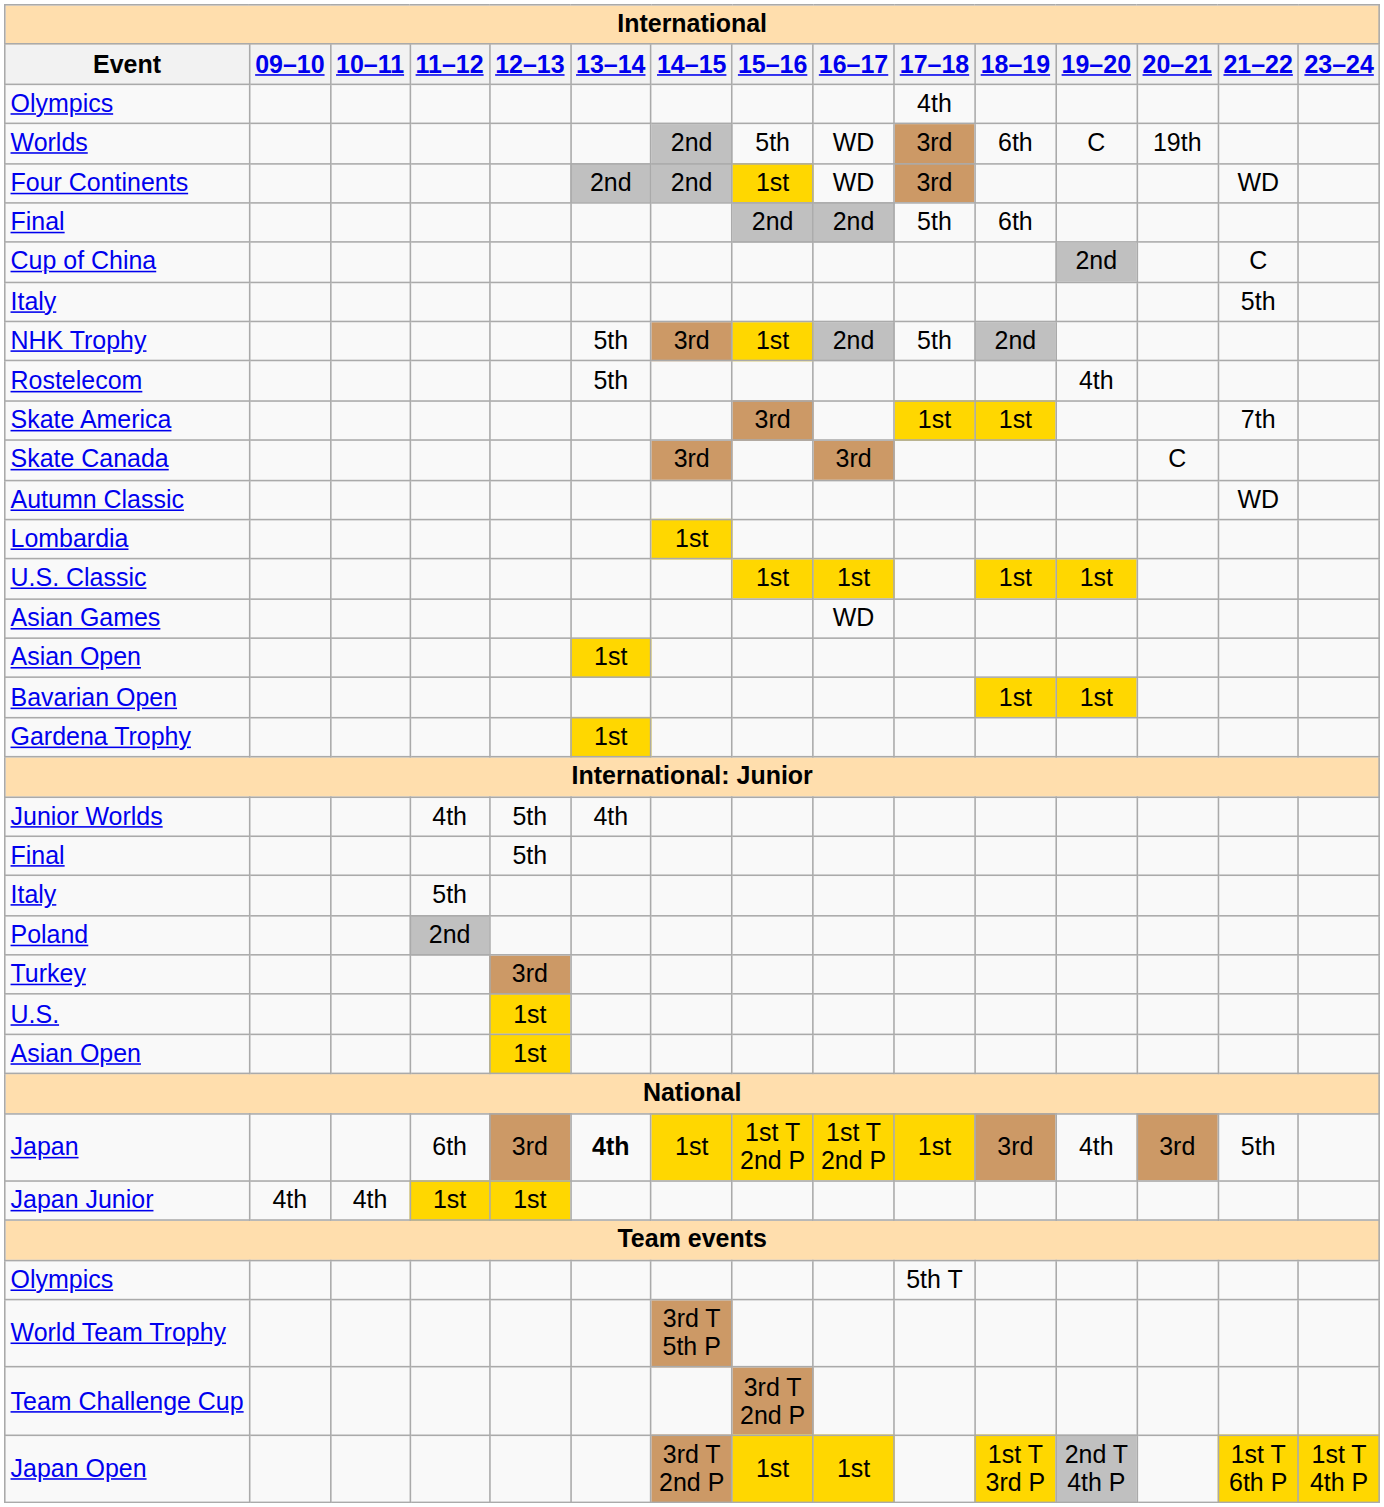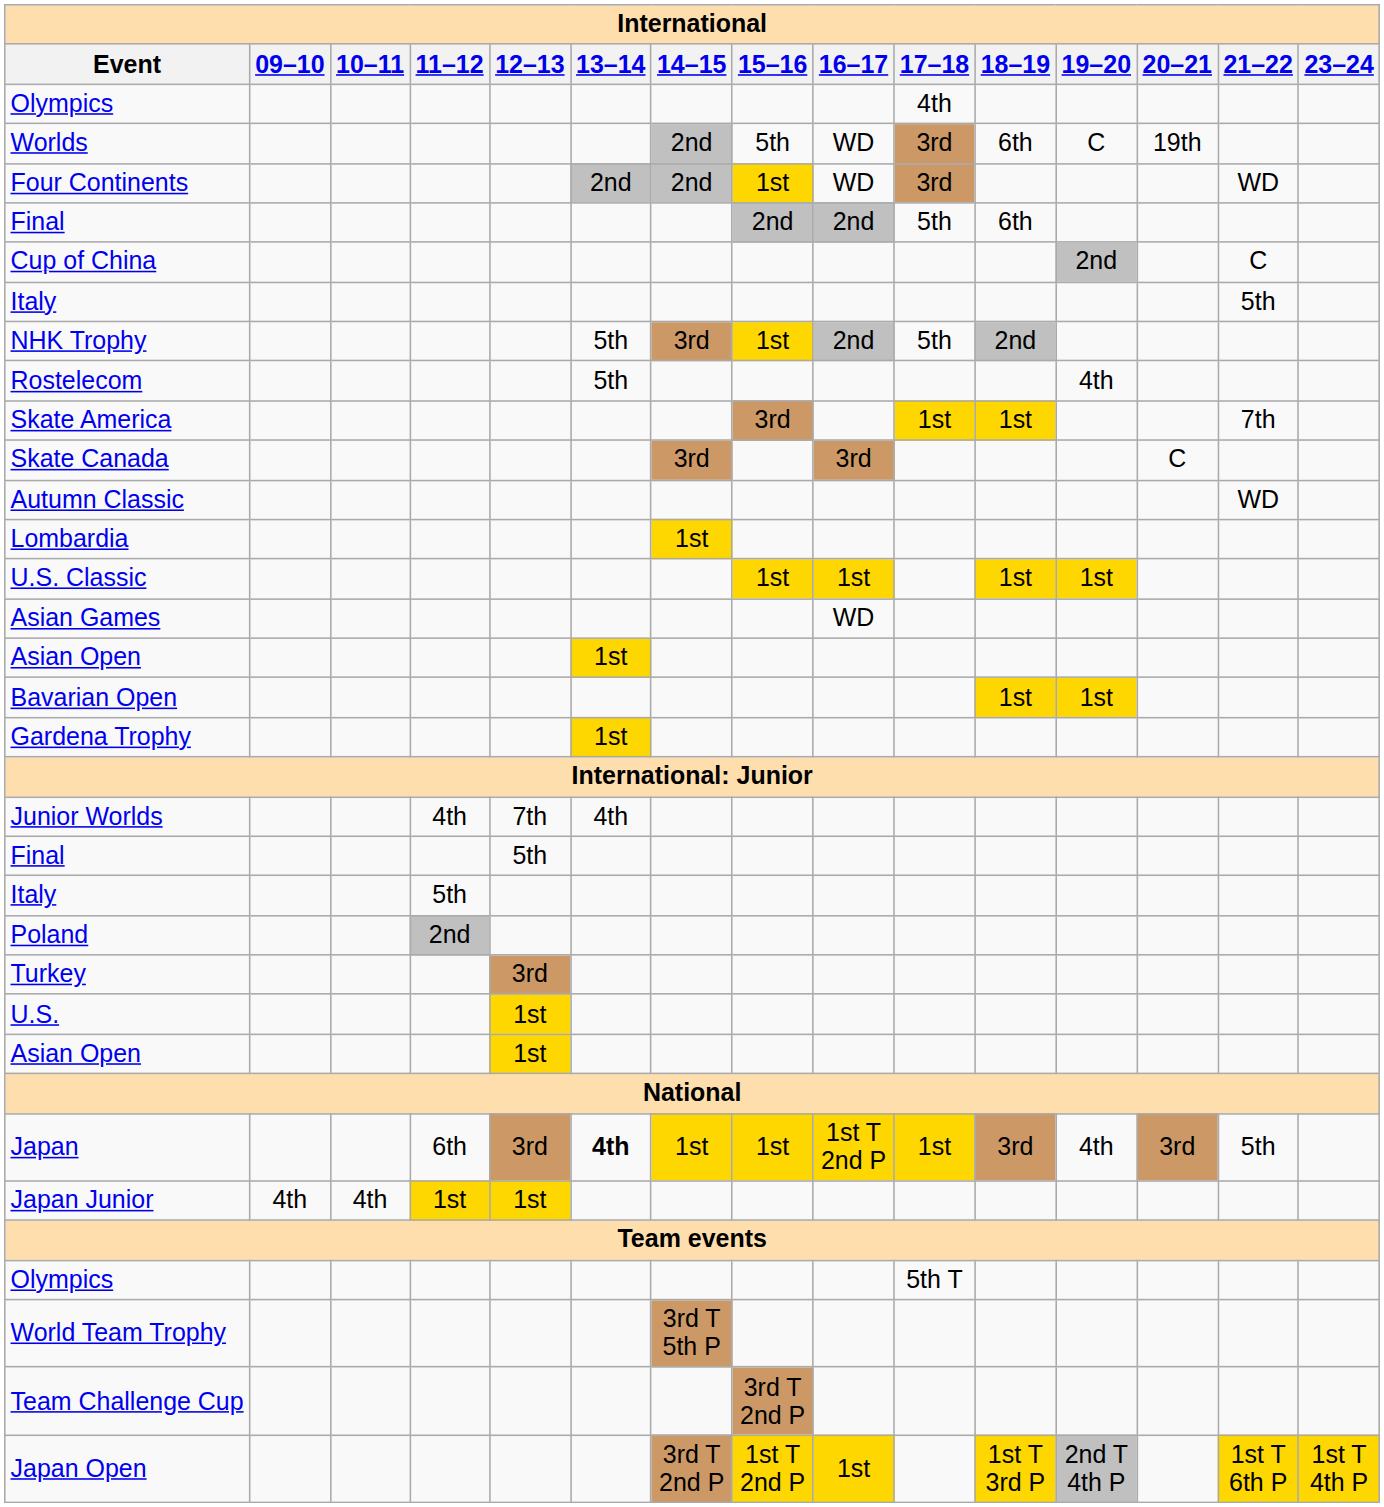Junior Worlds | 12–13: 5th -> 7th
Japan | 15–16: 1st T 2nd P -> 1st
Japan Open | 15–16: 1st -> 1st T 2nd P
